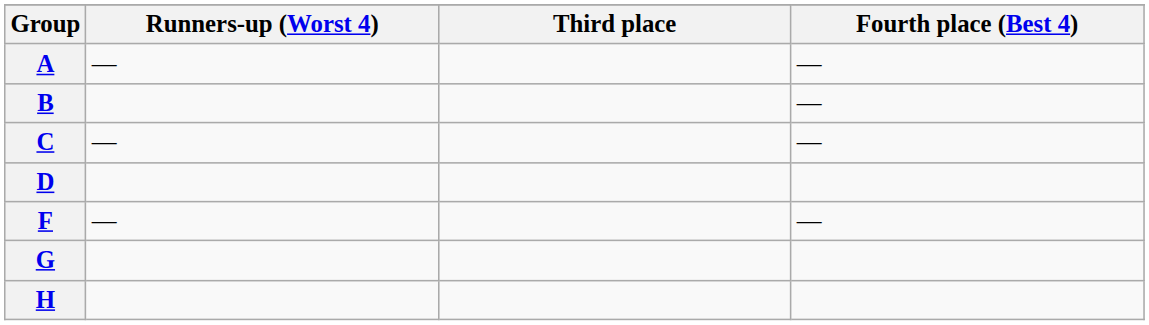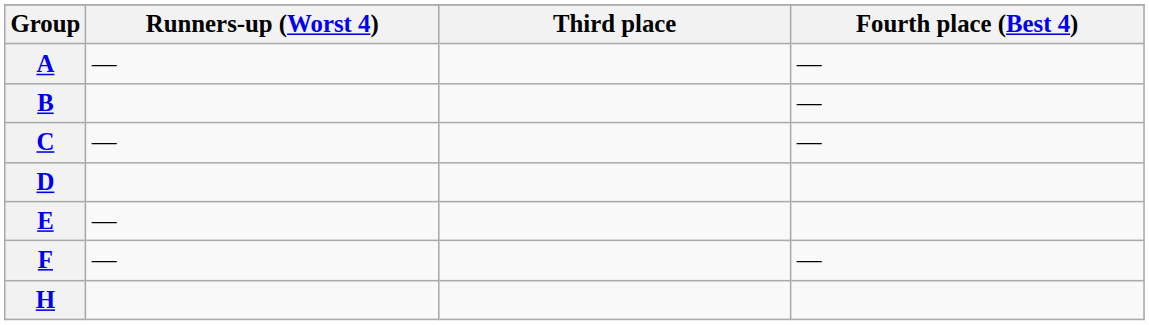+ row: E | —
- row: G
